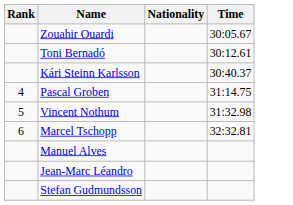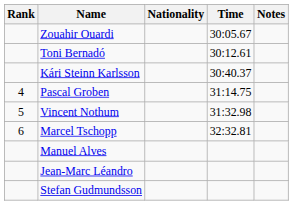+ column: Notes
